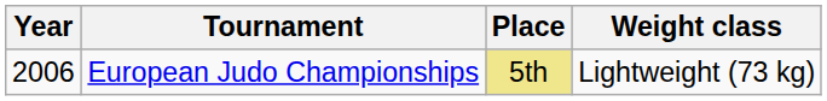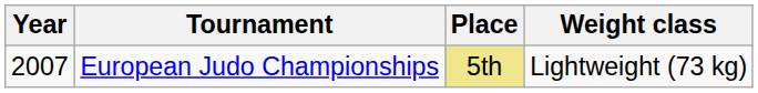European Judo Championships | Year: 2006 -> 2007
